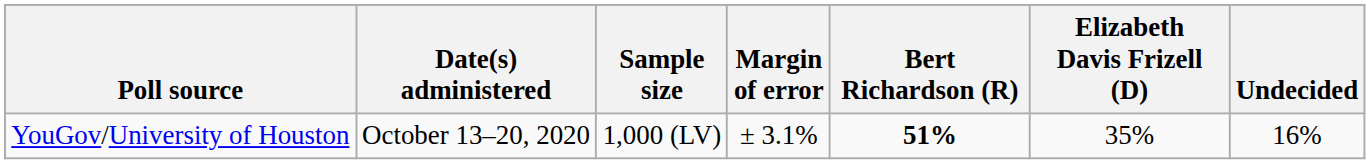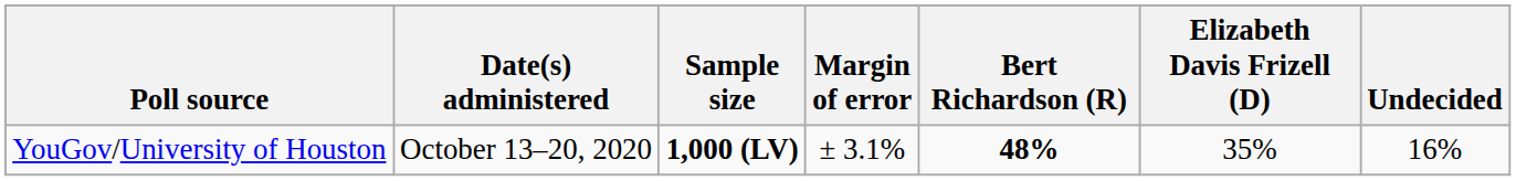YouGov/University of Houston | Sample size: normal -> bold
YouGov/University of Houston | Bert Richardson (R): 51% -> 48%
